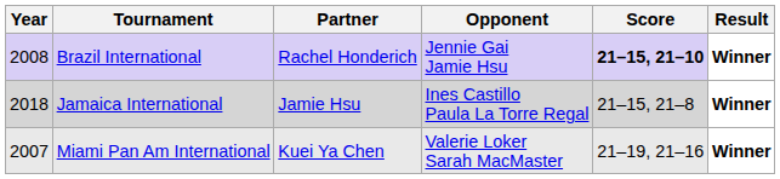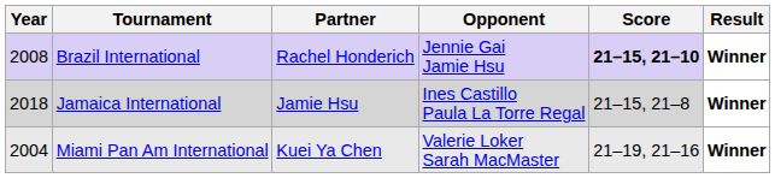Miami Pan Am International | Year: 2007 -> 2004
